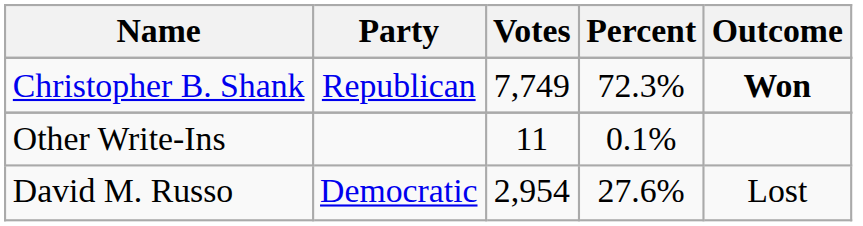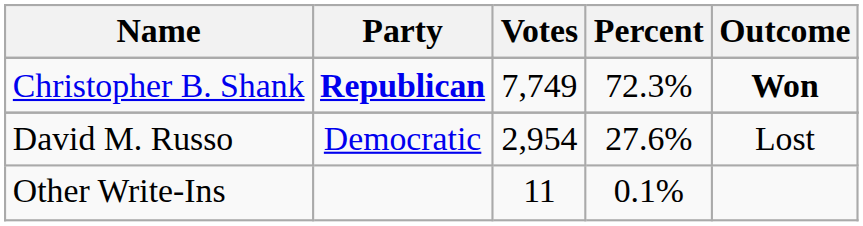Christopher B. Shank | Party: normal -> bold
rows swapped: David M. Russo <-> Other Write-Ins
